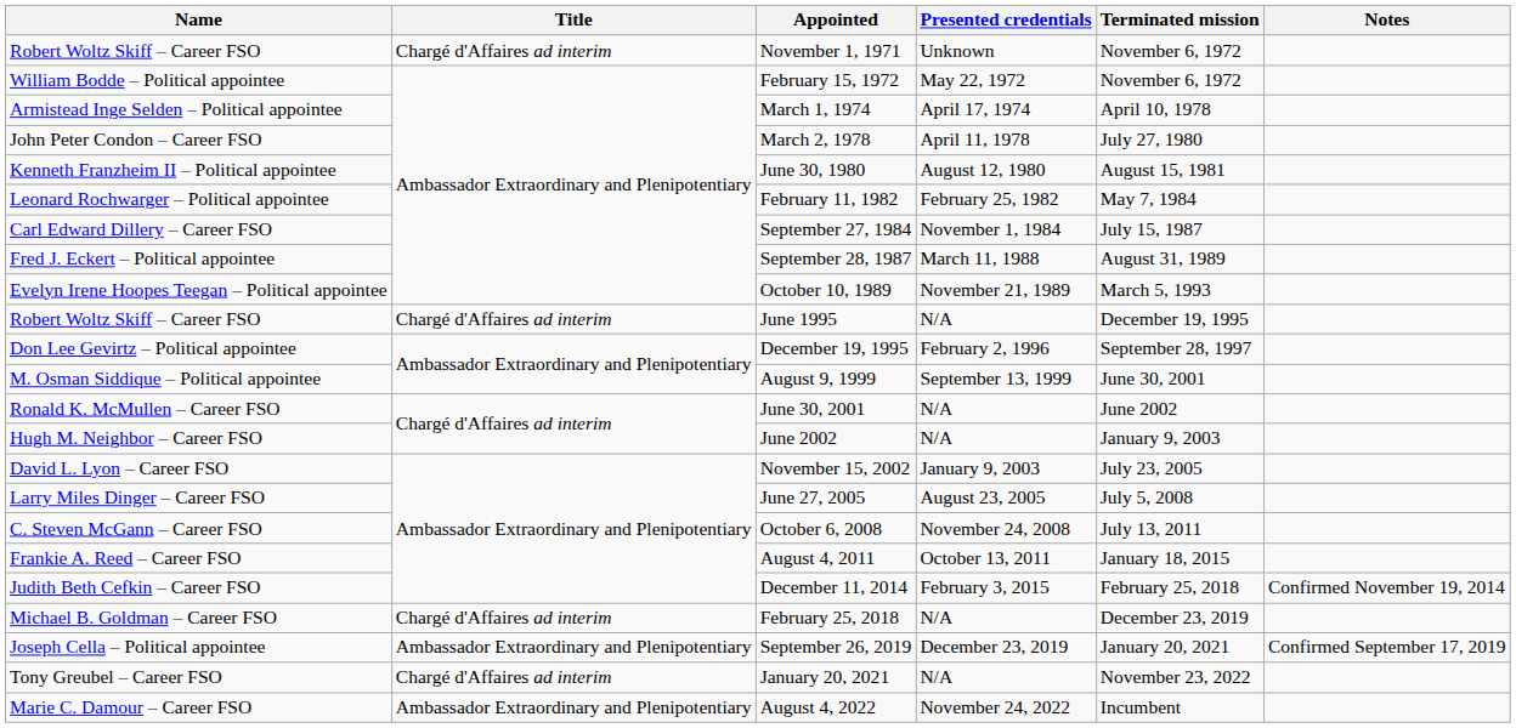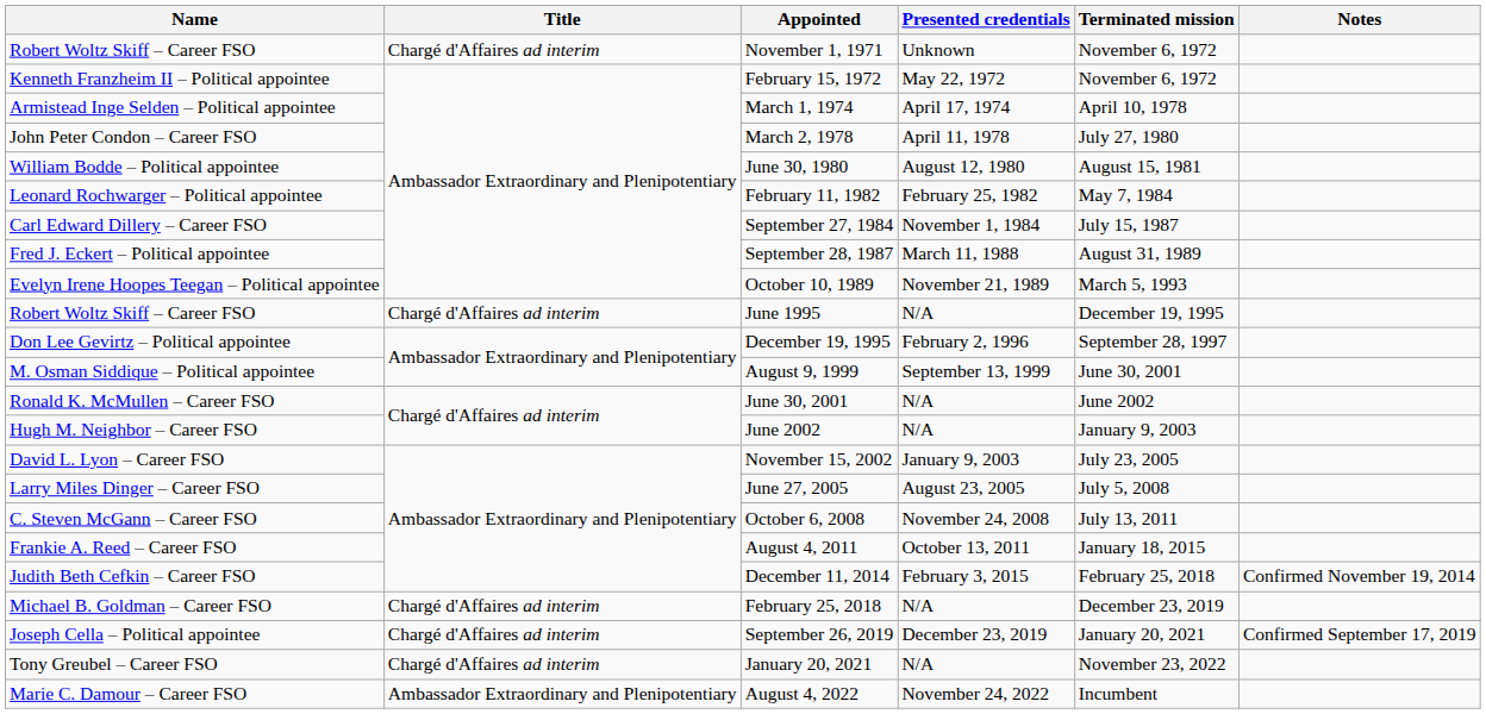February 15, 1972 | Name: William Bodde – Political appointee -> Kenneth Franzheim II – Political appointee
June 30, 1980 | Name: Kenneth Franzheim II – Political appointee -> William Bodde – Political appointee
September 26, 2019 | Title: Ambassador Extraordinary and Plenipotentiary -> Chargé d'Affaires ad interim
